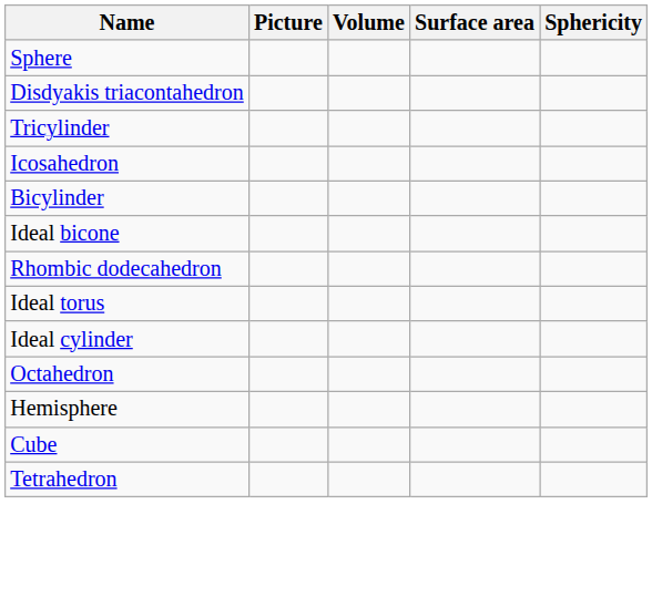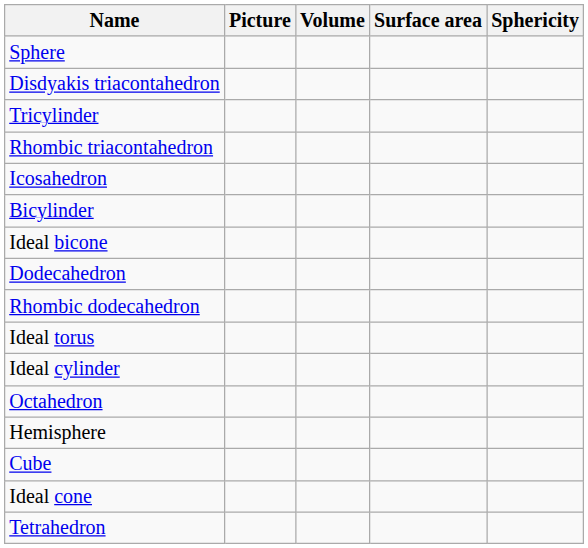+ row: Rhombic triacontahedron
+ row: Dodecahedron
+ row: Ideal cone
